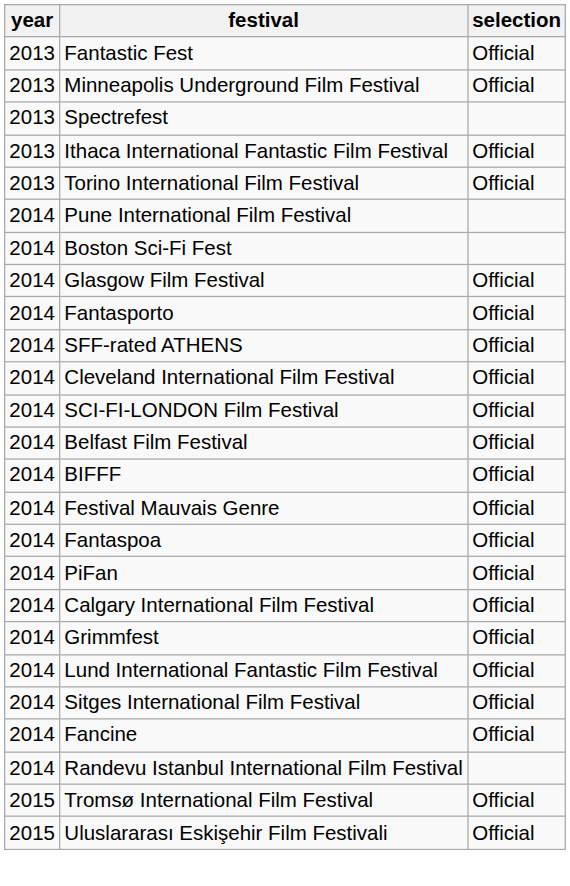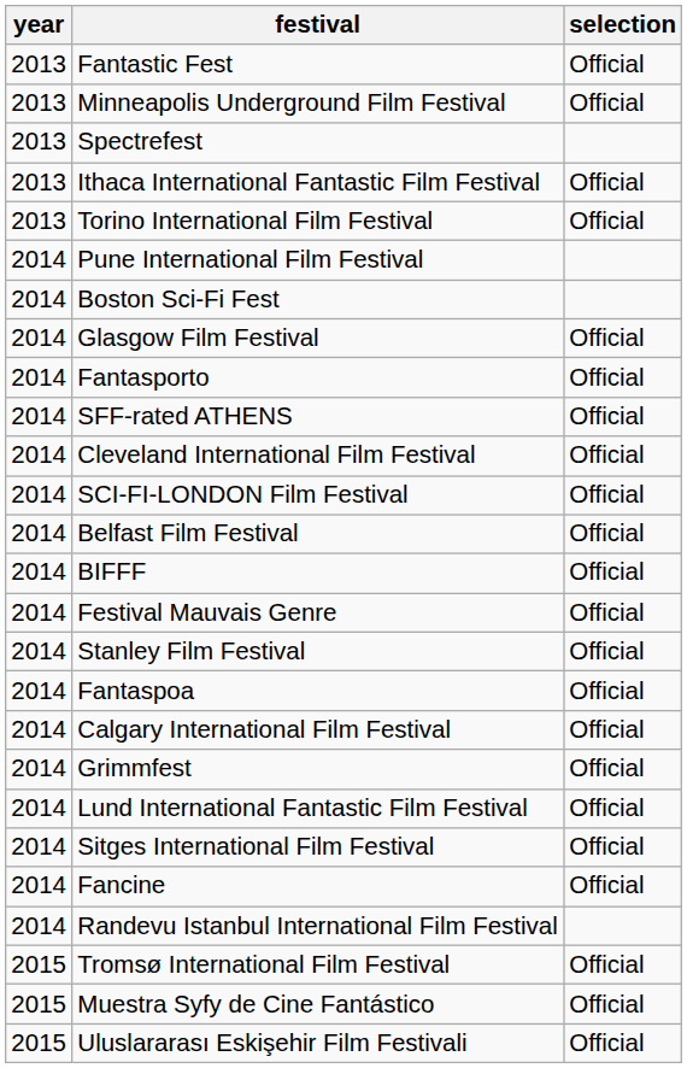+ row: 2014 | Stanley Film Festival | Official
- row: 2014 | PiFan | Official
+ row: 2015 | Muestra Syfy de Cine Fantástico | Official
